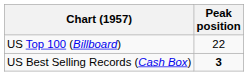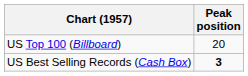US Top 100 (Billboard) | Peak position: 22 -> 20
